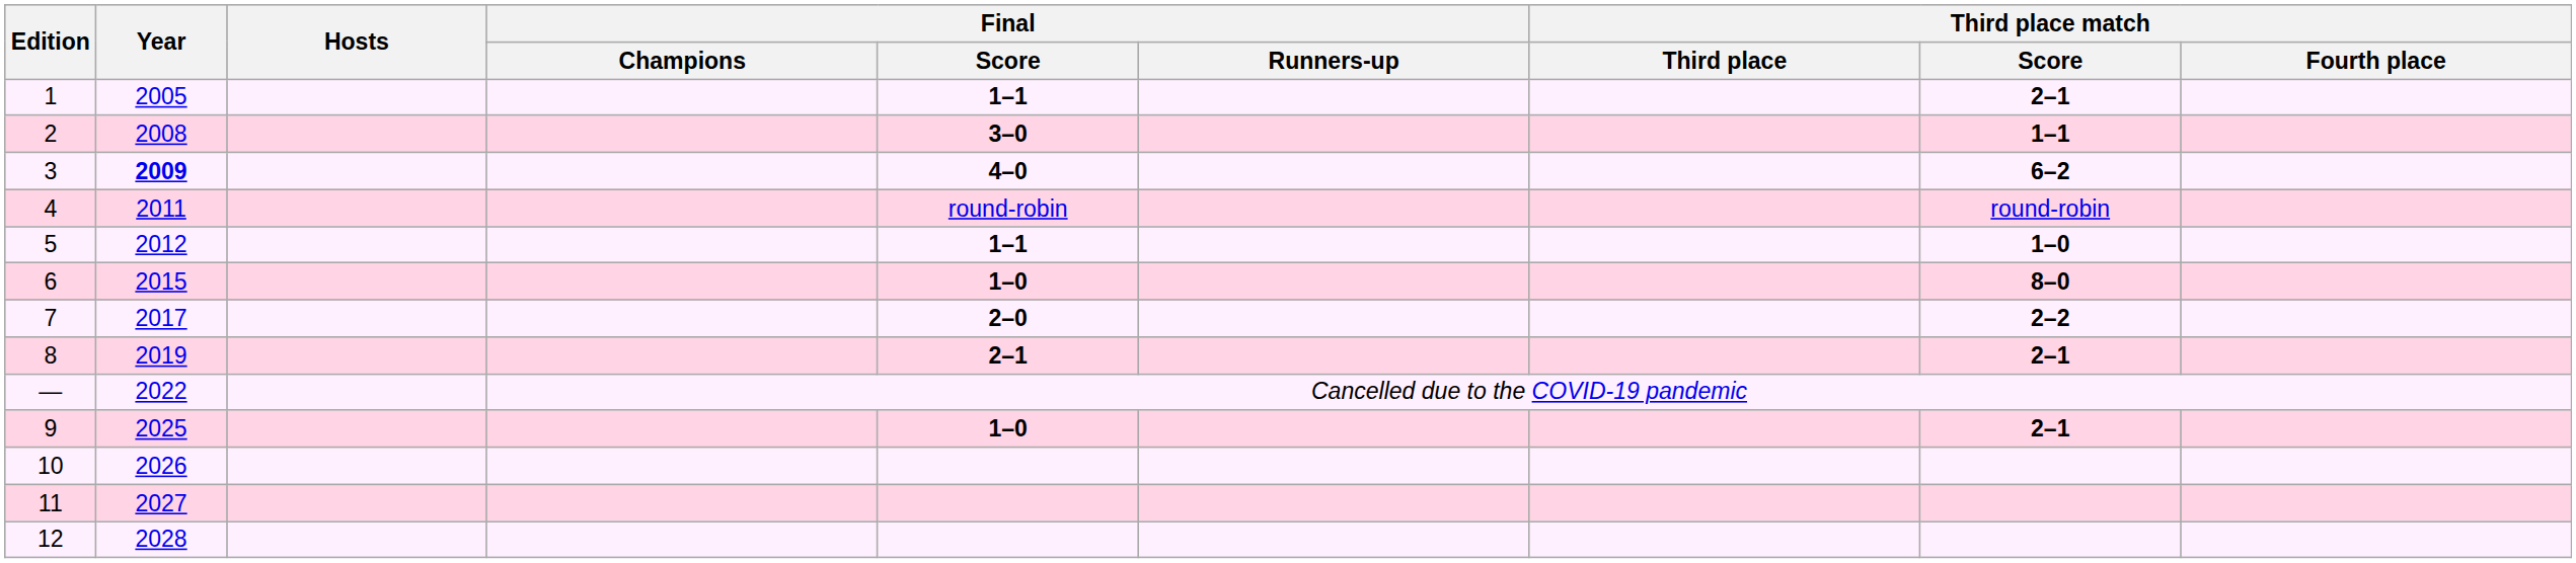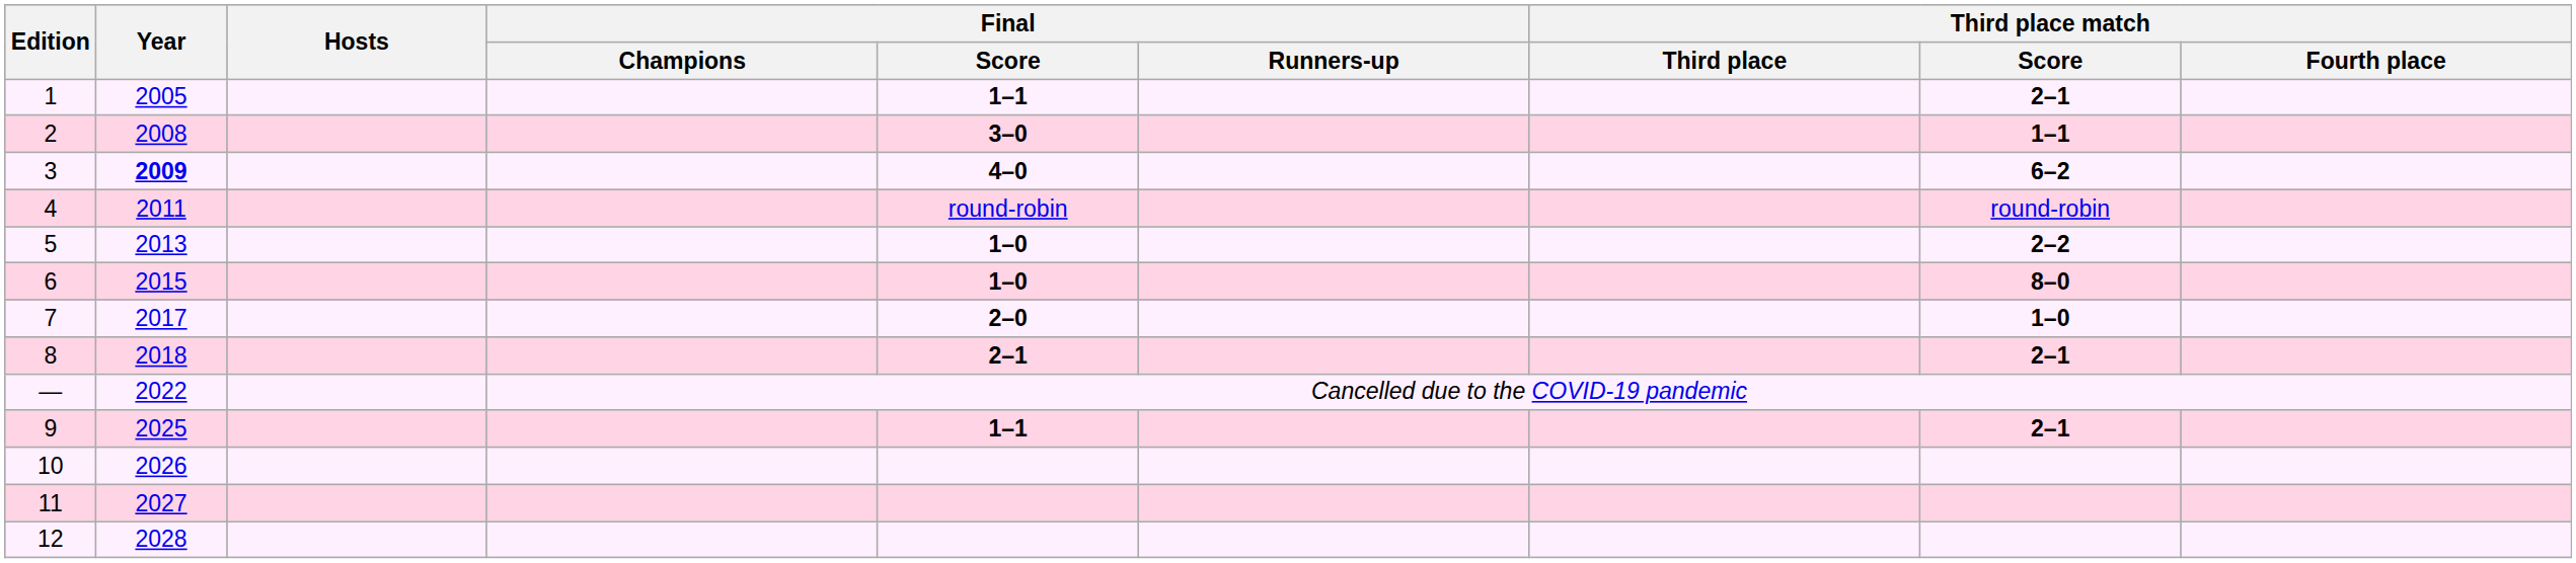5 | Year: 2012 -> 2013
5 | Final / Score: 1–1 -> 1–0
5 | Third place match / Score: 1–0 -> 2–2
7 | Third place match / Score: 2–2 -> 1–0
8 | Year: 2019 -> 2018
9 | Final / Score: 1–0 -> 1–1
